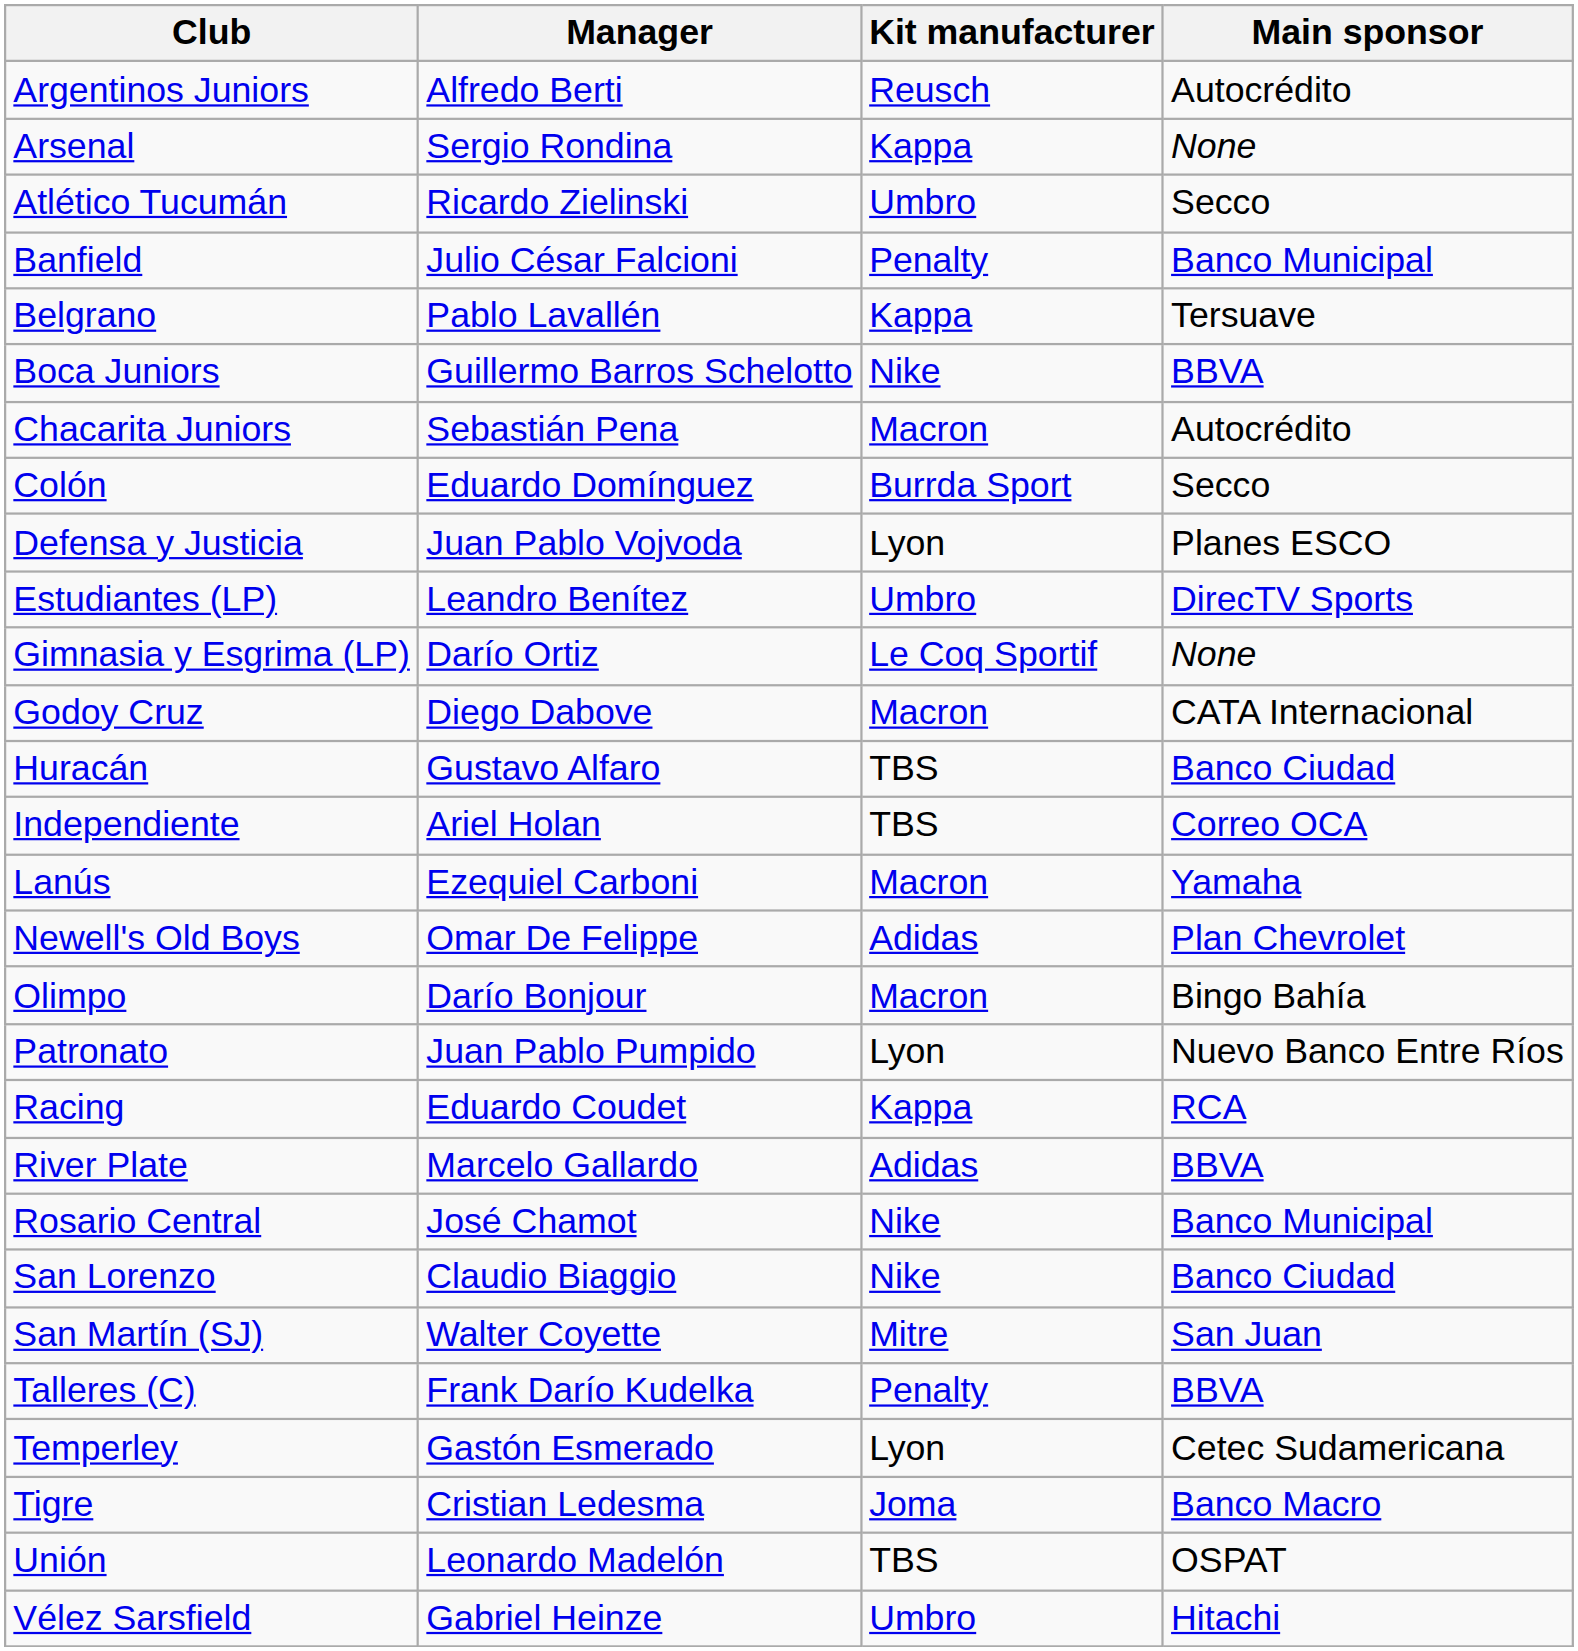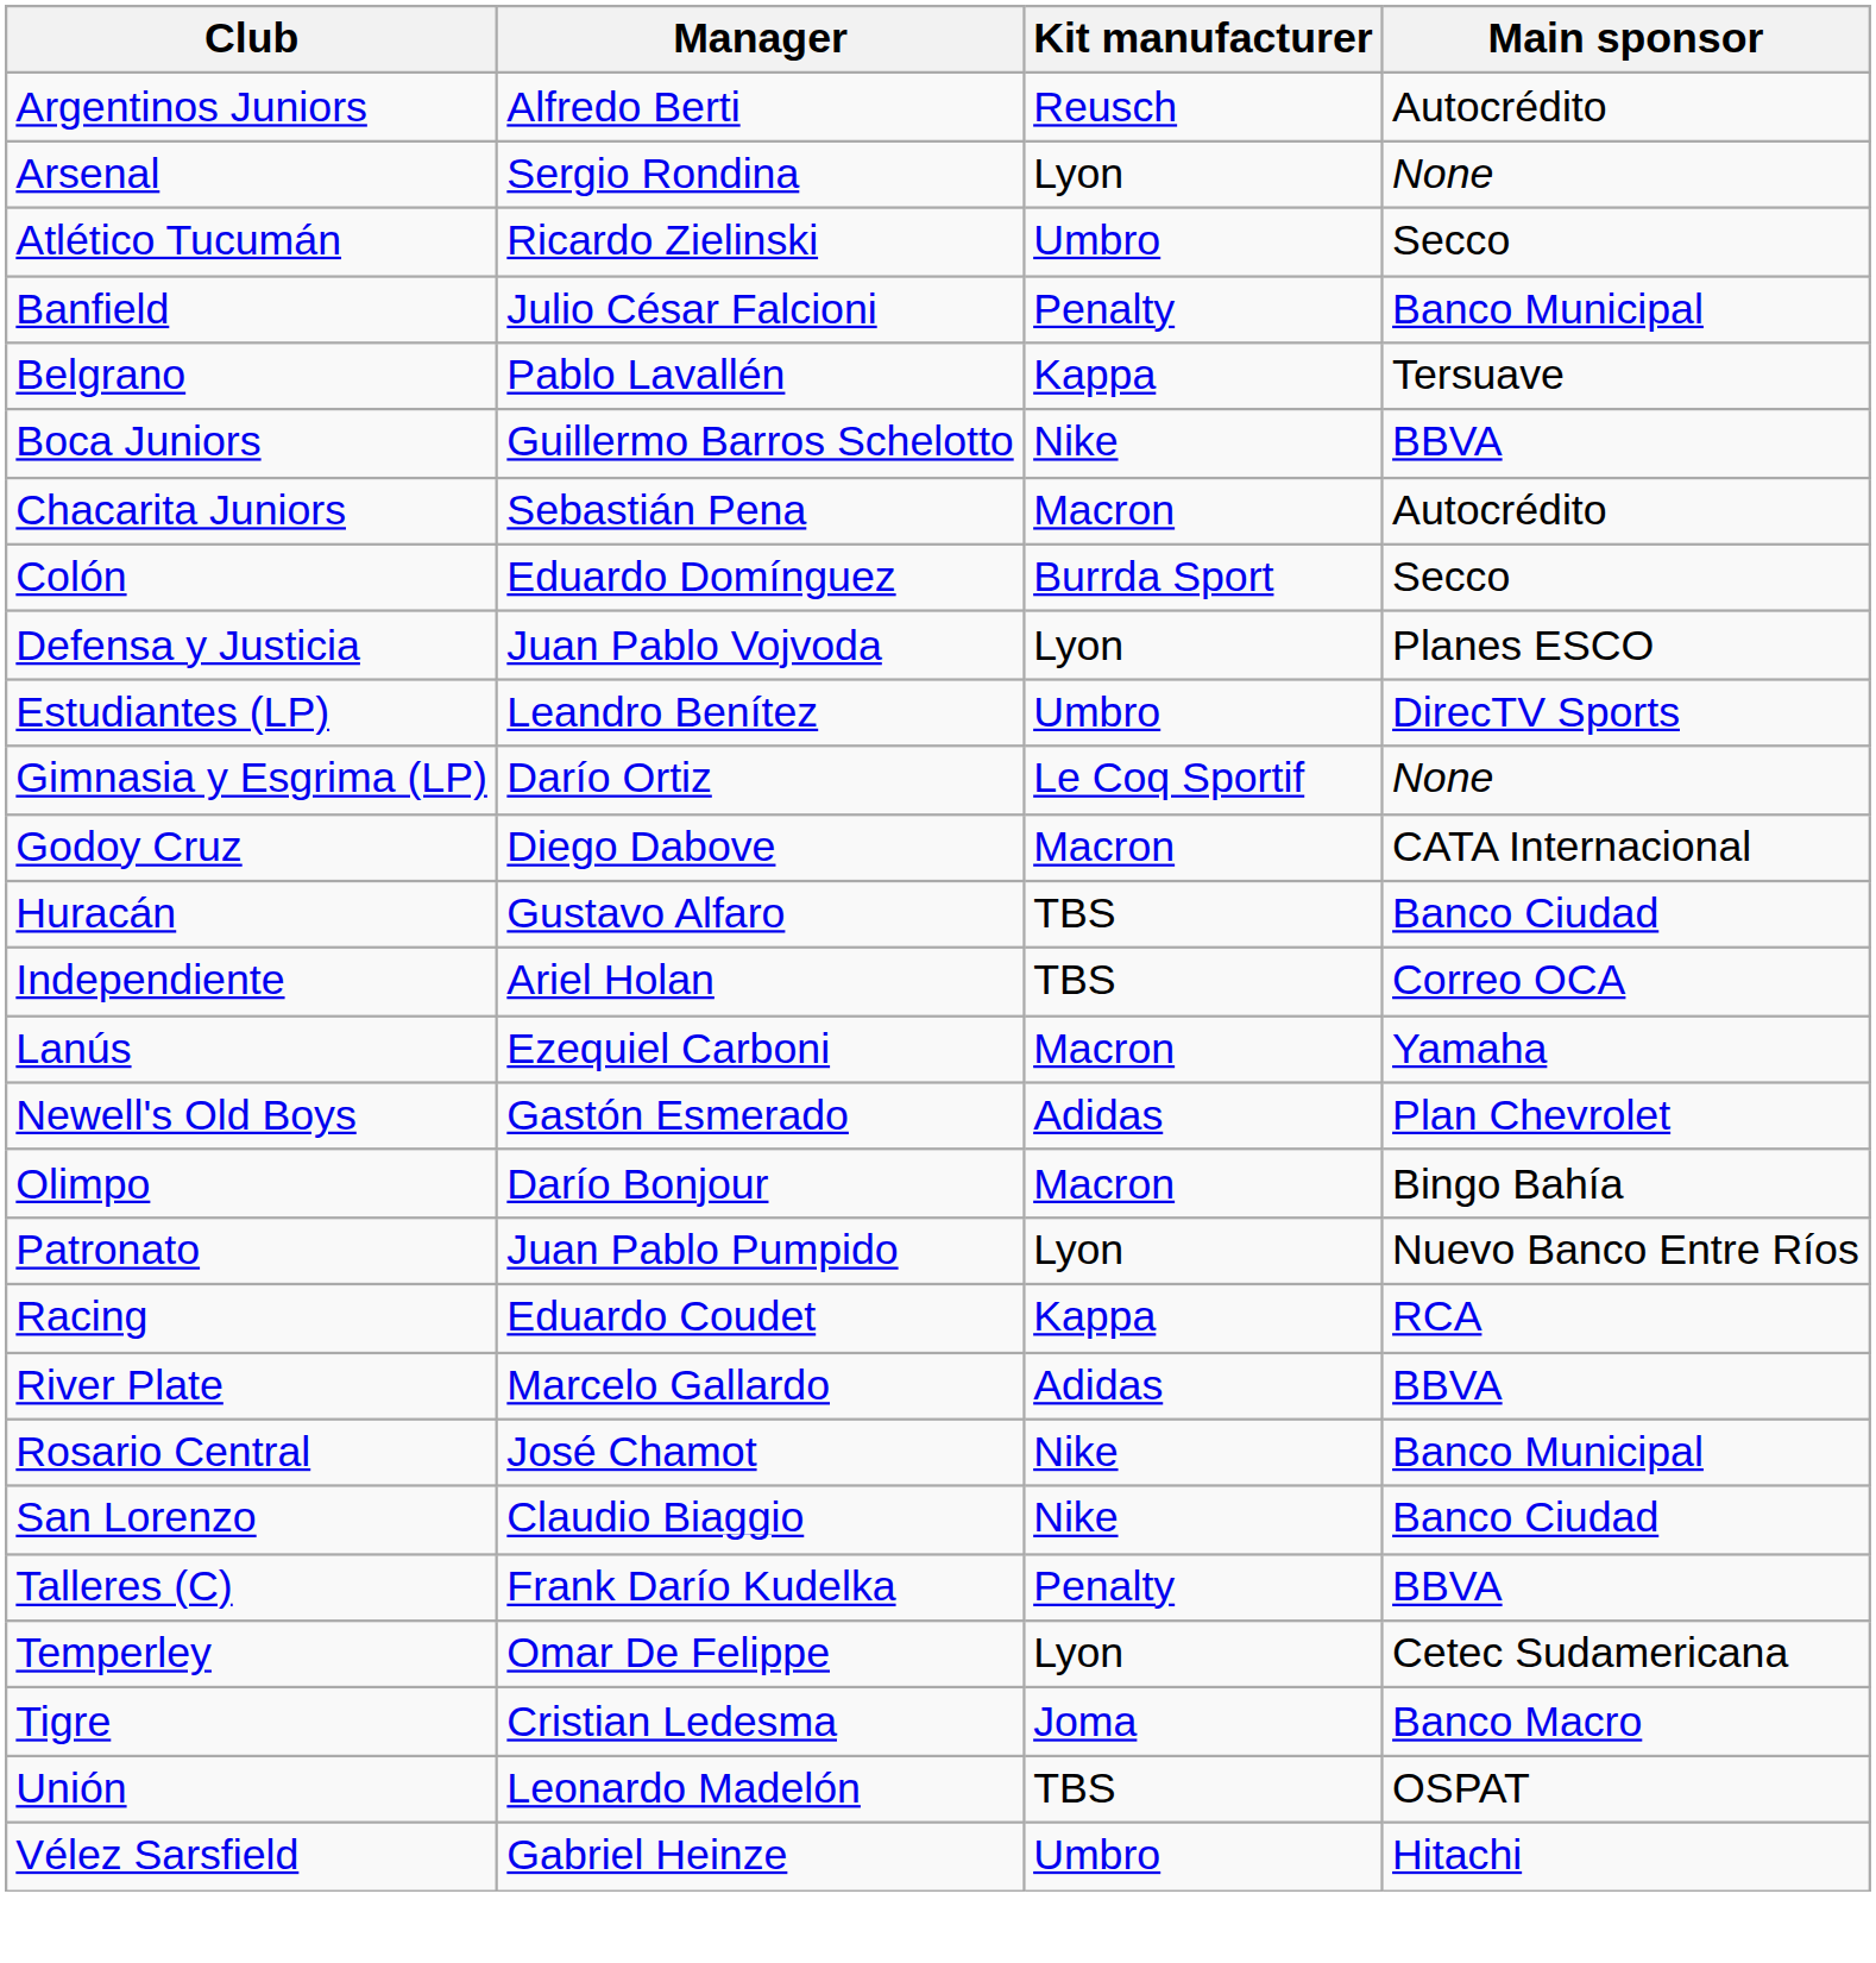Arsenal | Kit manufacturer: Kappa -> Lyon
Newell's Old Boys | Manager: Omar De Felippe -> Gastón Esmerado
- row: San Martín (SJ) | Walter Coyette | Mitre | San Juan
Temperley | Manager: Gastón Esmerado -> Omar De Felippe
